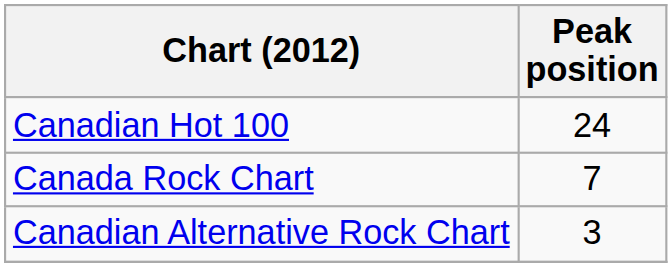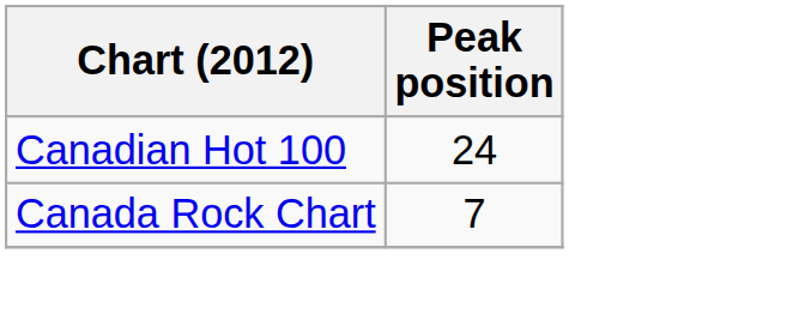- row: Canadian Alternative Rock Chart | 3
